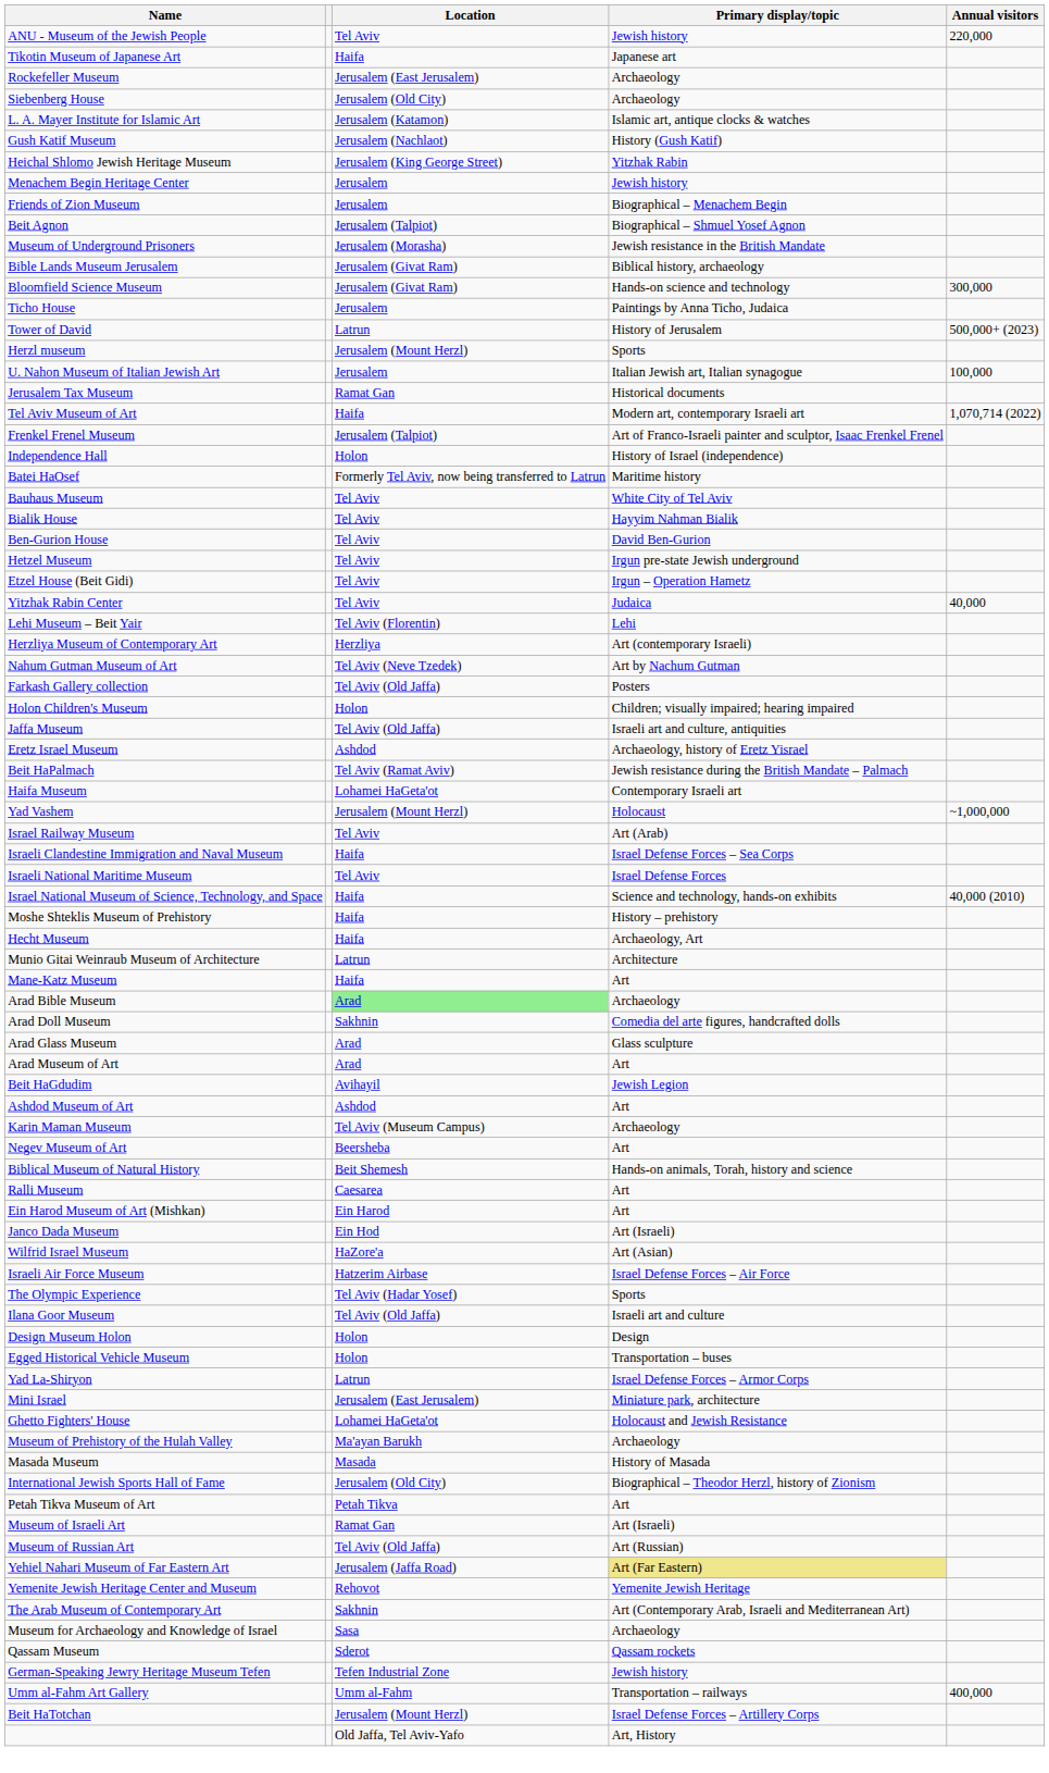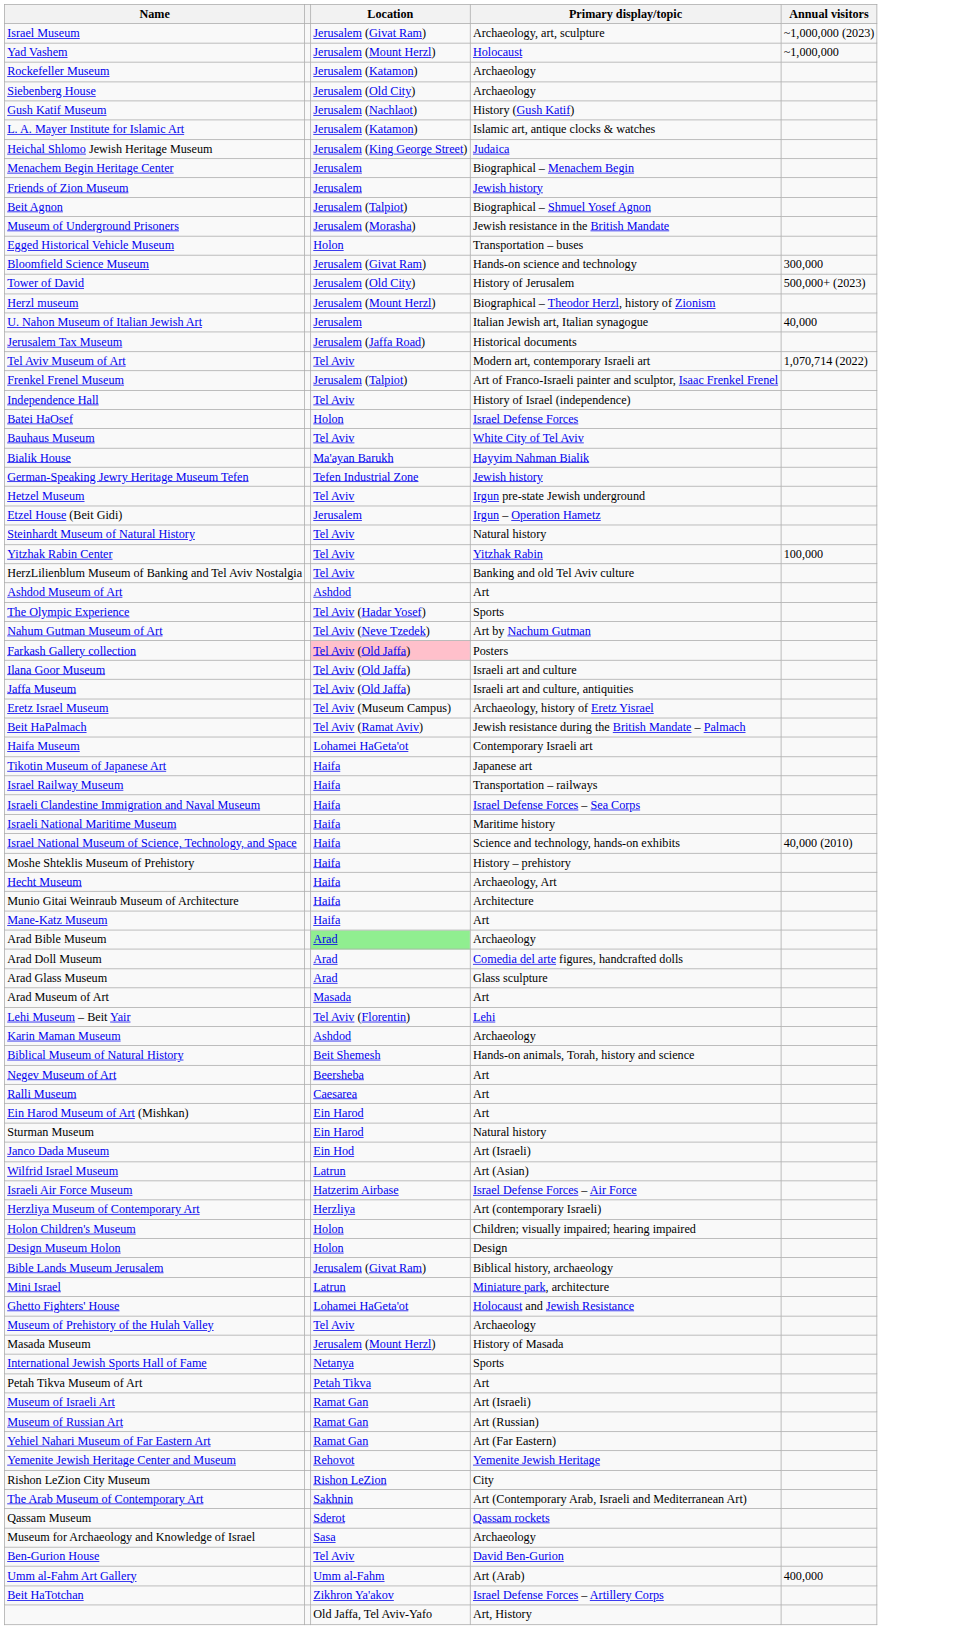- row: ANU - Museum of the Jewish People | Tel Aviv | Jewish history | 220,000
+ row: Israel Museum | Jerusalem (Givat Ram) | Archaeology, art, sculpture | ~1,000,000 (2023)
rows swapped: Yad Vashem <-> Tikotin Museum of Japanese Art
Rockefeller Museum | Location: Jerusalem (East Jerusalem) -> Jerusalem (Katamon)
rows swapped: L. A. Mayer Institute for Islamic Art <-> Gush Katif Museum
Heichal Shlomo Jewish Heritage Museum | Primary display/topic: Yitzhak Rabin -> Judaica
Menachem Begin Heritage Center | Primary display/topic: Jewish history -> Biographical – Menachem Begin
Friends of Zion Museum | Primary display/topic: Biographical – Menachem Begin -> Jewish history
rows swapped: Bible Lands Museum Jerusalem <-> Egged Historical Vehicle Museum
- row: Ticho House | Jerusalem | Paintings by Anna Ticho, Judaica
Tower of David | Location: Latrun -> Jerusalem (Old City)
Herzl museum | Primary display/topic: Sports -> Biographical – Theodor Herzl, history of Zionism
U. Nahon Museum of Italian Jewish Art | Annual visitors: 100,000 -> 40,000
Jerusalem Tax Museum | Location: Ramat Gan -> Jerusalem (Jaffa Road)
Tel Aviv Museum of Art | Location: Haifa -> Tel Aviv
Independence Hall | Location: Holon -> Tel Aviv
Batei HaOsef | Location: Formerly Tel Aviv, now being transferred to Latrun -> Holon
Batei HaOsef | Primary display/topic: Maritime history -> Israel Defense Forces
Bialik House | Location: Tel Aviv -> Ma'ayan Barukh
rows swapped: Ben-Gurion House <-> German-Speaking Jewry Heritage Museum Tefen
Etzel House (Beit Gidi) | Location: Tel Aviv -> Jerusalem
+ row: Steinhardt Museum of Natural History | Tel Aviv | Natural history
Yitzhak Rabin Center | Primary display/topic: Judaica -> Yitzhak Rabin
Yitzhak Rabin Center | Annual visitors: 40,000 -> 100,000
+ row: HerzLilienblum Museum of Banking and Tel Aviv Nostalgia | Tel Aviv | Banking and old Tel Aviv culture
rows swapped: Lehi Museum – Beit Yair <-> Ashdod Museum of Art
rows swapped: The Olympic Experience <-> Herzliya Museum of Contemporary Art
Farkash Gallery collection | Location: no background -> pink background
rows swapped: Ilana Goor Museum <-> Holon Children's Museum
Eretz Israel Museum | Location: Ashdod -> Tel Aviv (Museum Campus)
Israel Railway Museum | Location: Tel Aviv -> Haifa
Israel Railway Museum | Primary display/topic: Art (Arab) -> Transportation – railways
Israeli National Maritime Museum | Location: Tel Aviv -> Haifa
Israeli National Maritime Museum | Primary display/topic: Israel Defense Forces -> Maritime history
Munio Gitai Weinraub Museum of Architecture | Location: Latrun -> Haifa
Arad Doll Museum | Location: Sakhnin -> Arad
Arad Museum of Art | Location: Arad -> Masada
- row: Beit HaGdudim | Avihayil | Jewish Legion
Karin Maman Museum | Location: Tel Aviv (Museum Campus) -> Ashdod
rows swapped: Negev Museum of Art <-> Biblical Museum of Natural History
+ row: Sturman Museum | Ein Harod | Natural history
Wilfrid Israel Museum | Location: HaZore'a -> Latrun
- row: Yad La-Shiryon | Latrun | Israel Defense Forces – Armor Corps
Mini Israel | Location: Jerusalem (East Jerusalem) -> Latrun
Museum of Prehistory of the Hulah Valley | Location: Ma'ayan Barukh -> Tel Aviv
Masada Museum | Location: Masada -> Jerusalem (Mount Herzl)
International Jewish Sports Hall of Fame | Location: Jerusalem (Old City) -> Netanya
International Jewish Sports Hall of Fame | Primary display/topic: Biographical – Theodor Herzl, history of Zionism -> Sports
Museum of Russian Art | Location: Tel Aviv (Old Jaffa) -> Ramat Gan
Yehiel Nahari Museum of Far Eastern Art | Location: Jerusalem (Jaffa Road) -> Ramat Gan
Yehiel Nahari Museum of Far Eastern Art | Primary display/topic: khaki background -> no background
+ row: Rishon LeZion City Museum | Rishon LeZion | City
rows swapped: Museum for Archaeology and Knowledge of Israel <-> Qassam Museum
Umm al-Fahm Art Gallery | Primary display/topic: Transportation – railways -> Art (Arab)
Beit HaTotchan | Location: Jerusalem (Mount Herzl) -> Zikhron Ya'akov
